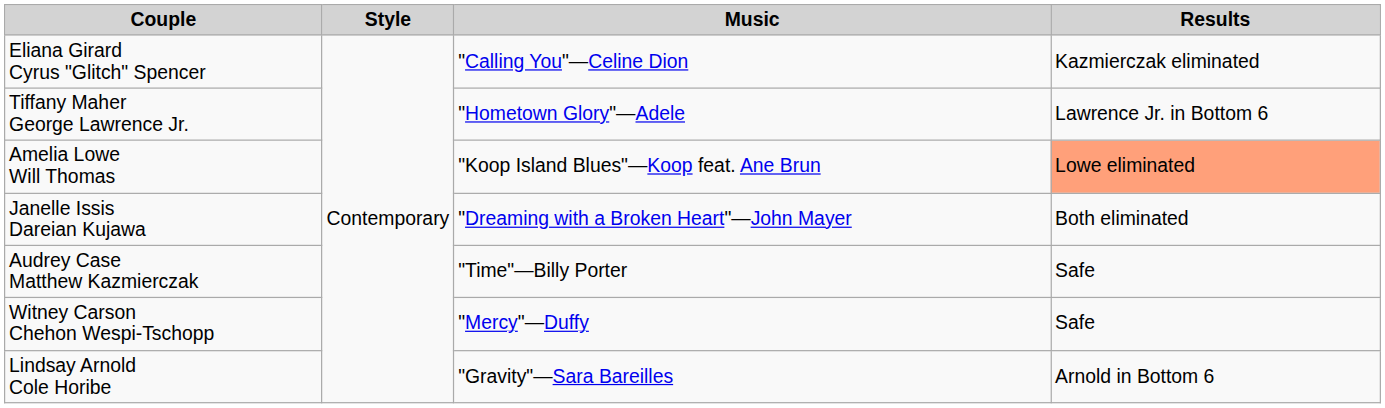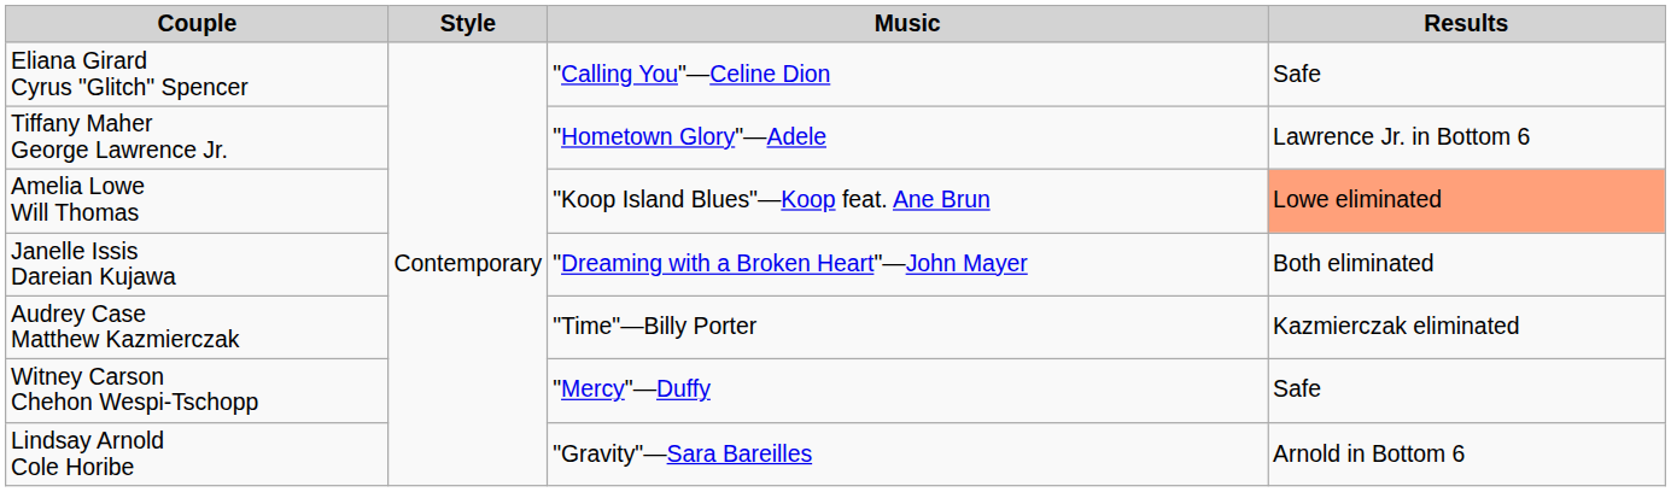Eliana Girard Cyrus "Glitch" Spencer | Results: Kazmierczak eliminated -> Safe
Audrey Case Matthew Kazmierczak | Results: Safe -> Kazmierczak eliminated
